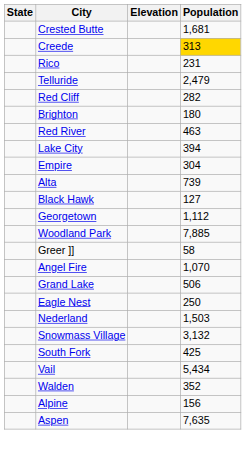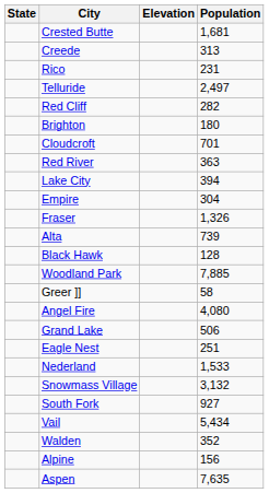Creede | Population: gold background -> no background
Telluride | Population: 2,479 -> 2,497
+ row: Cloudcroft | 701
Red River | Population: 463 -> 363
+ row: Fraser | 1,326
Black Hawk | Population: 127 -> 128
- row: Georgetown | 1,112
Angel Fire | Population: 1,070 -> 4,080
Eagle Nest | Population: 250 -> 251
Nederland | Population: 1,503 -> 1,533
South Fork | Population: 425 -> 927
